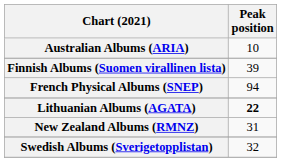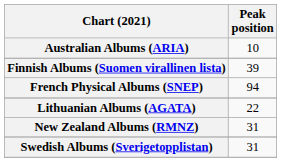Lithuanian Albums (AGATA) | Peak position: bold -> normal
Swedish Albums (Sverigetopplistan) | Peak position: 32 -> 31
